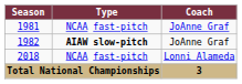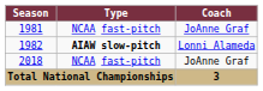1982 | Coach: JoAnne Graf -> Lonni Alameda
2018 | Coach: Lonni Alameda -> JoAnne Graf
